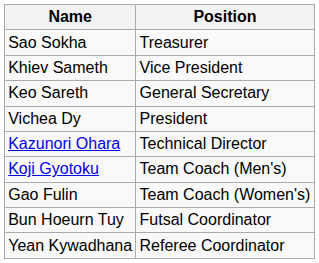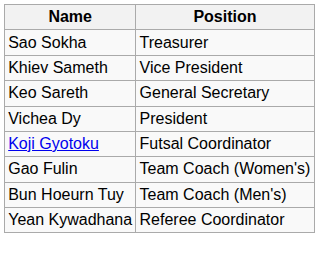- row: Kazunori Ohara | Technical Director
Koji Gyotoku | Position: Team Coach (Men's) -> Futsal Coordinator
Bun Hoeurn Tuy | Position: Futsal Coordinator -> Team Coach (Men's)
